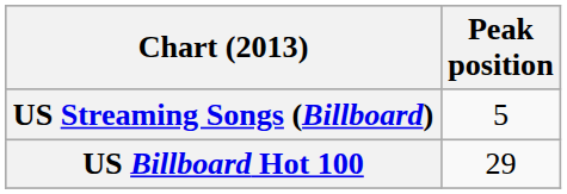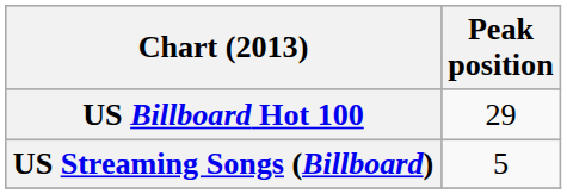rows swapped: US Billboard Hot 100 <-> US Streaming Songs (Billboard)
